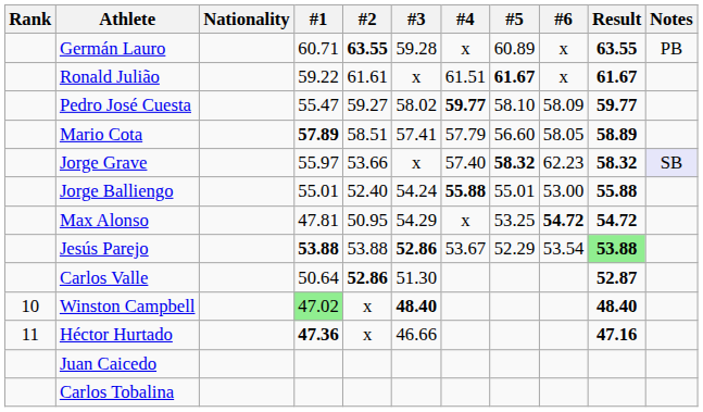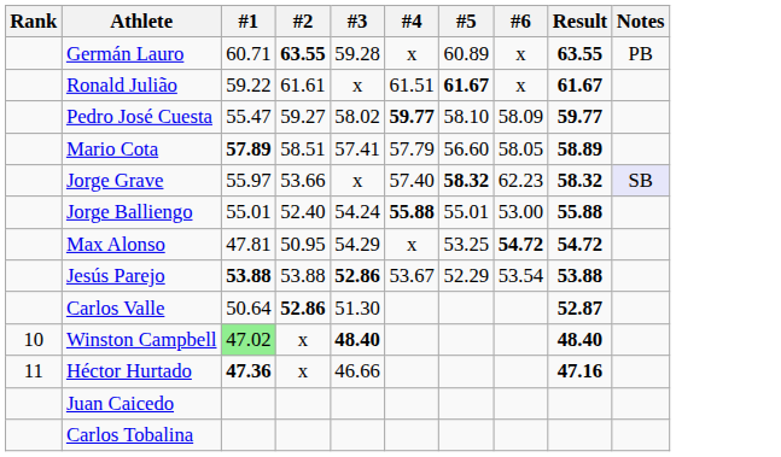- column: Nationality
Jesús Parejo | Result: lightgreen background -> no background
